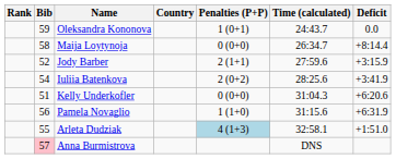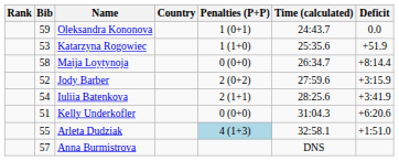+ row: 53 | Katarzyna Rogowiec | 1 (1+0) | 25:35.6 | +51.9
Jody Barber | Penalties (P+P): 2 (1+1) -> 2 (0+2)
Iuliia Batenkova | Penalties (P+P): 2 (0+2) -> 2 (1+1)
- row: 56 | Pamela Novaglio | 1 (1+0) | 31:15.6 | +6:31.9
Anna Burmistrova | Bib: pink background -> no background
